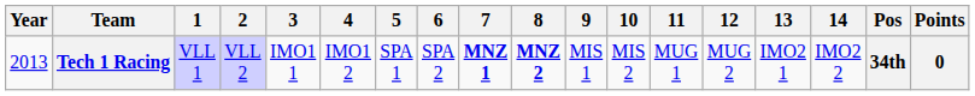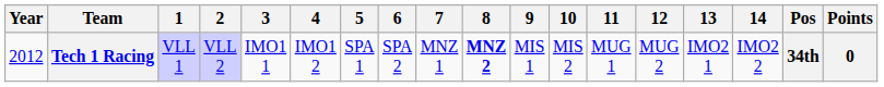Tech 1 Racing | Year: 2013 -> 2012
Tech 1 Racing | 7: bold -> normal
